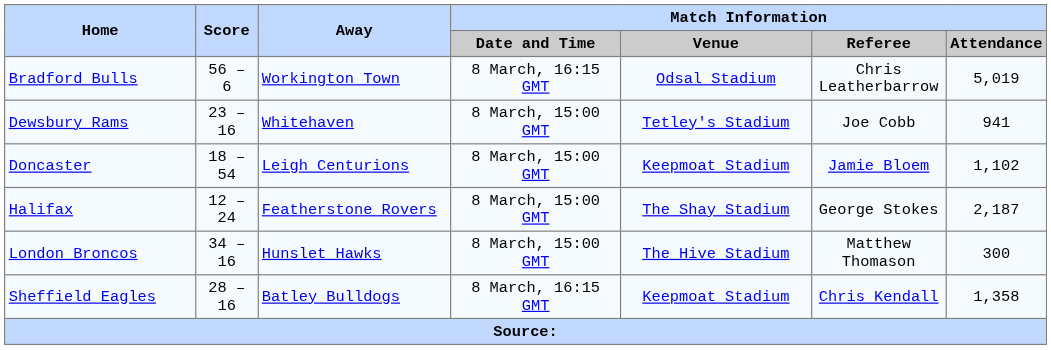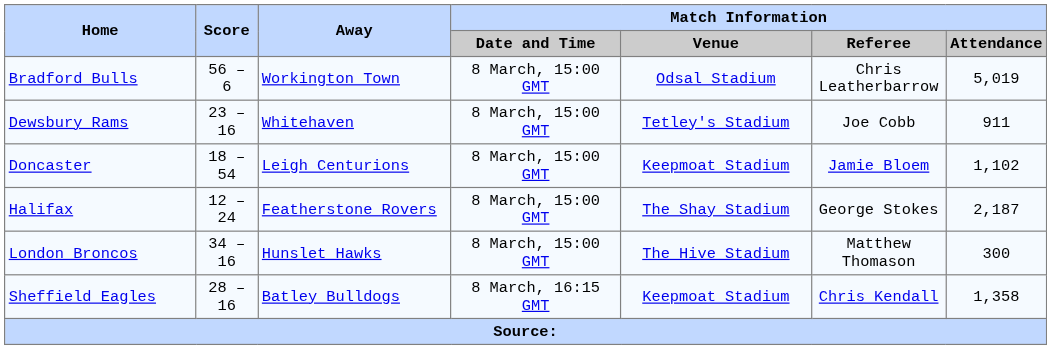Bradford Bulls | Match Information / Date and Time: 8 March, 16:15 GMT -> 8 March, 15:00 GMT
Dewsbury Rams | Match Information / Attendance: 941 -> 911
